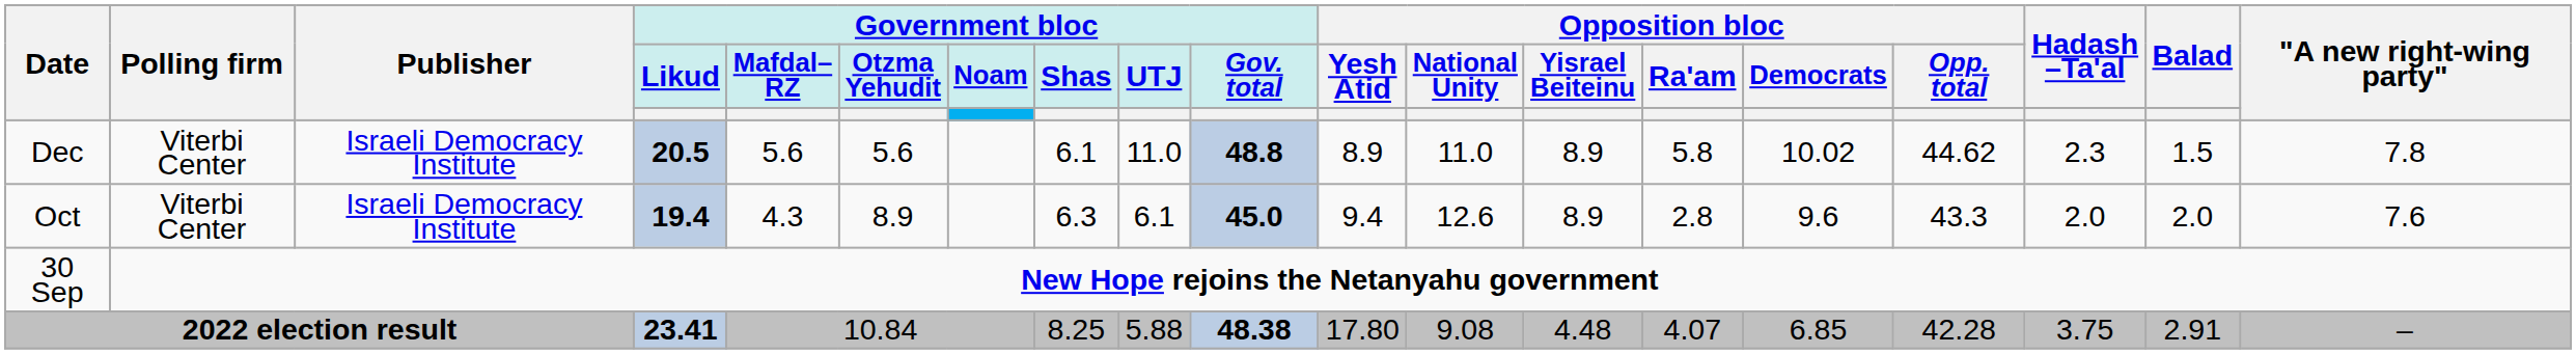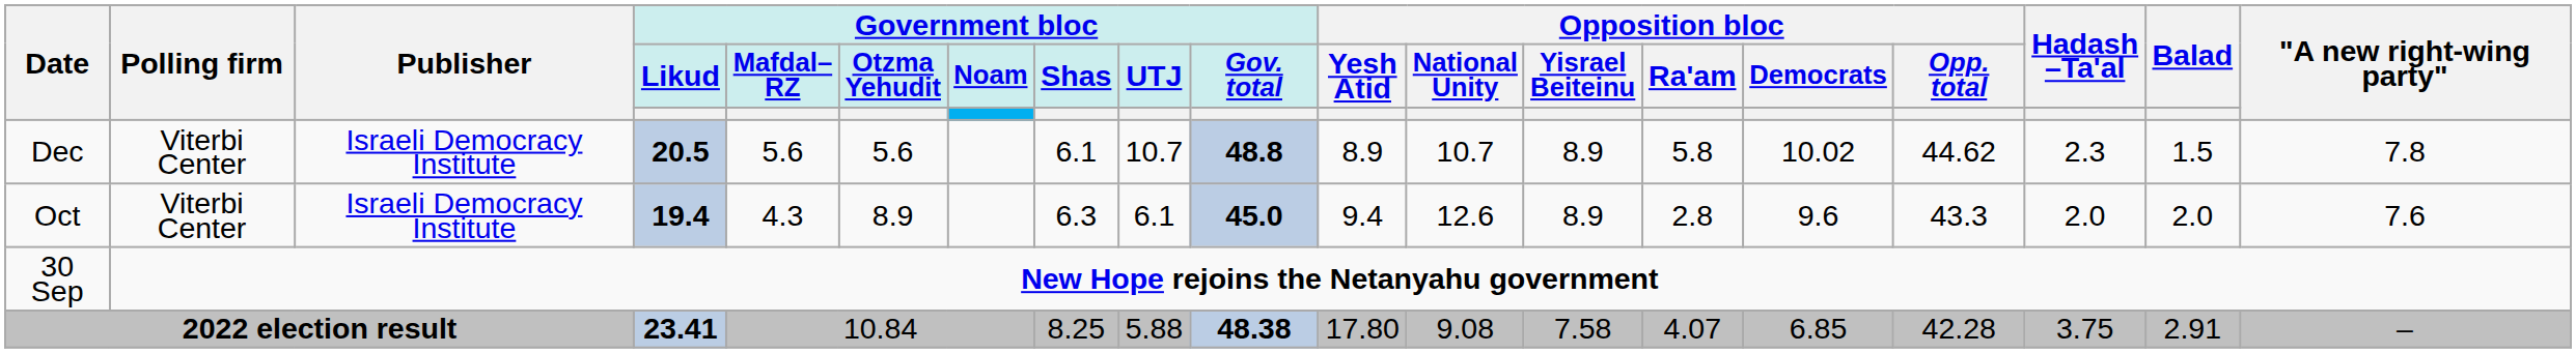Dec | Government bloc / UTJ: 11.0 -> 10.7
Dec | Opposition bloc / National Unity: 11.0 -> 10.7
2022 election result | Opposition bloc / Yisrael Beiteinu: 4.48 -> 7.58
